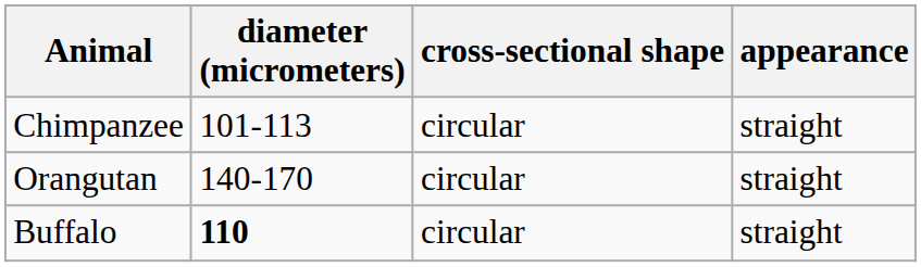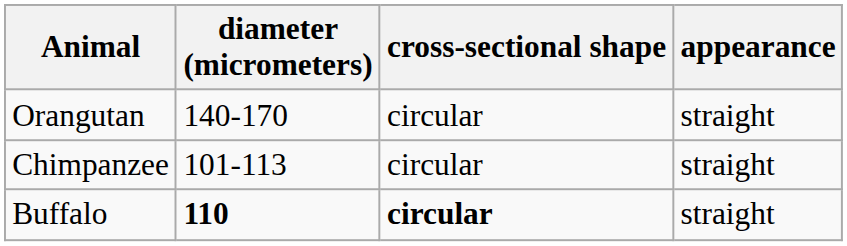rows swapped: Chimpanzee <-> Orangutan
Buffalo | cross-sectional shape: normal -> bold
